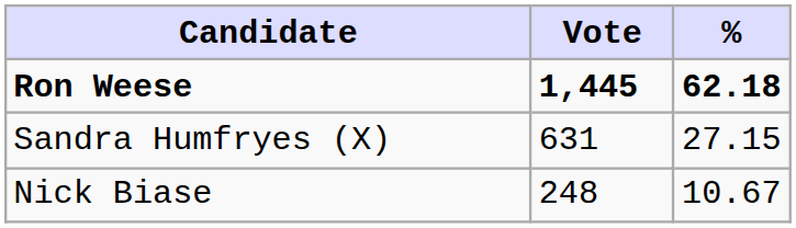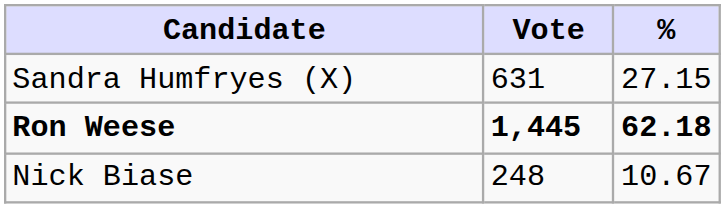rows swapped: Ron Weese <-> Sandra Humfryes (X)
